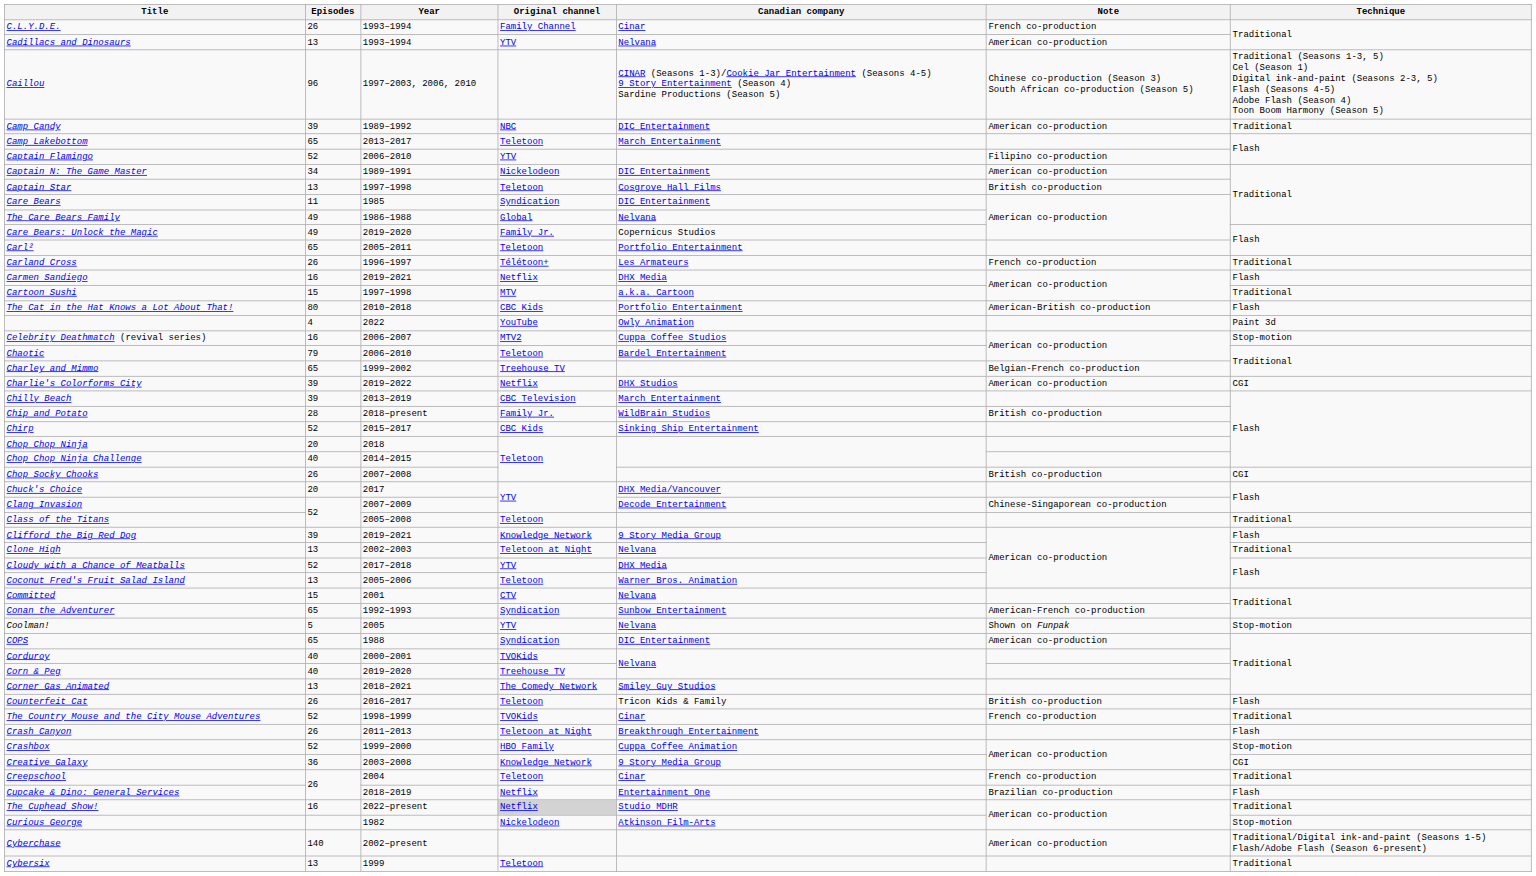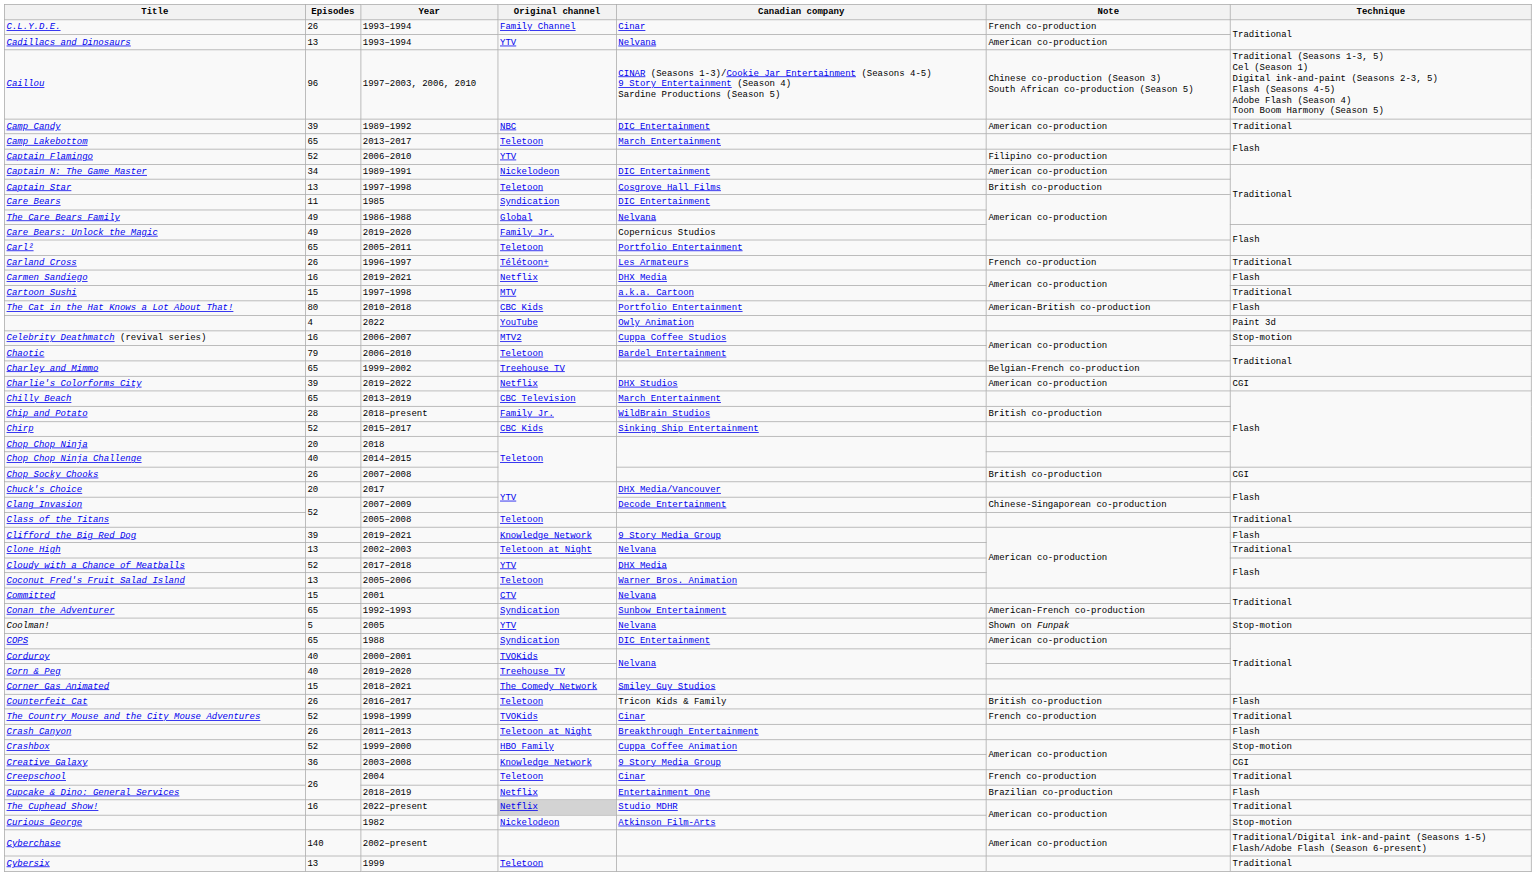Chilly Beach | Episodes: 39 -> 65
Corner Gas Animated | Episodes: 13 -> 15
